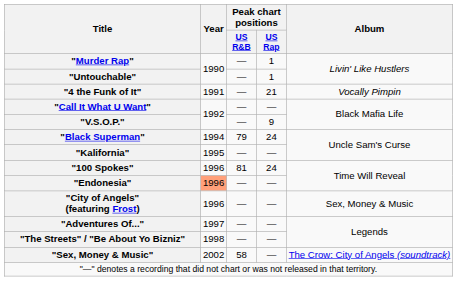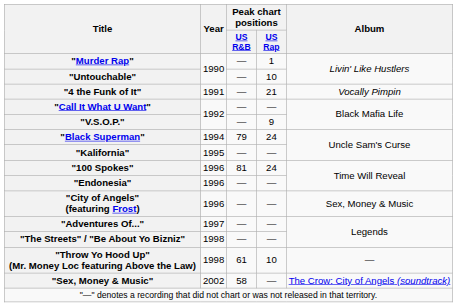"Untouchable" | Peak chart positions / US Rap: 1 -> 10
"Endonesia" | Year: lightsalmon background -> no background
+ row: "Throw Yo Hood Up" (Mr. Money Loc featuring Above the Law) | 1998 | 61 | 10 | —
